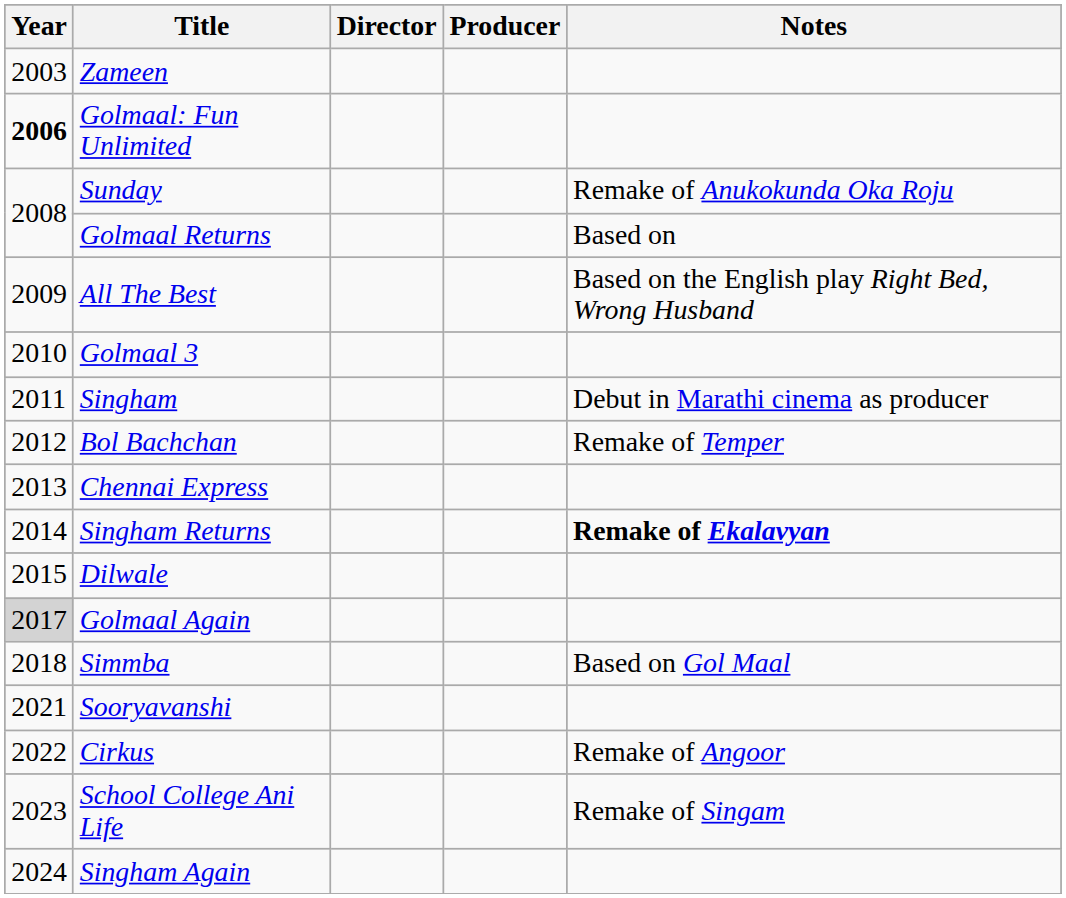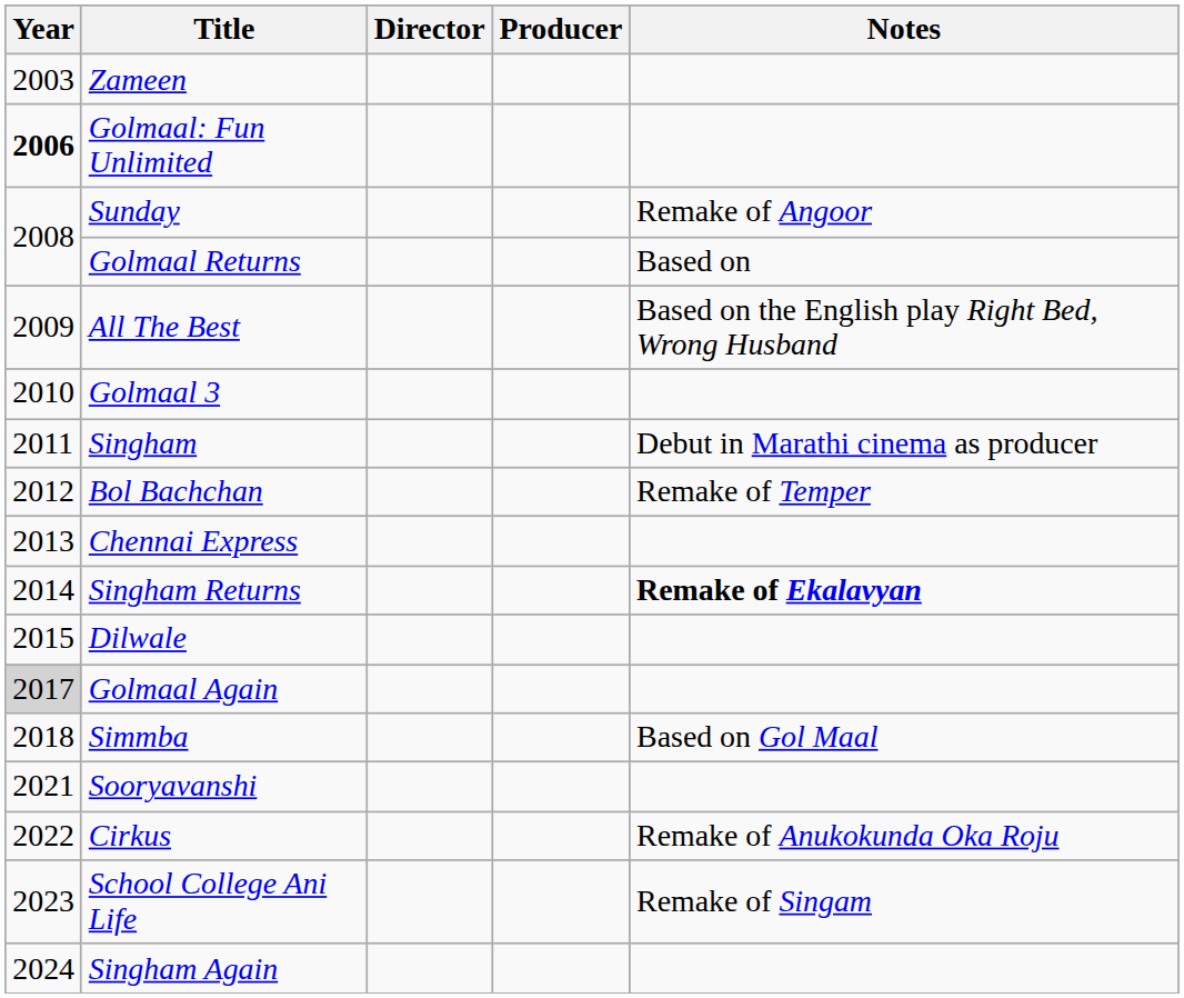Sunday | Notes: Remake of Anukokunda Oka Roju -> Remake of Angoor
Cirkus | Notes: Remake of Angoor -> Remake of Anukokunda Oka Roju
